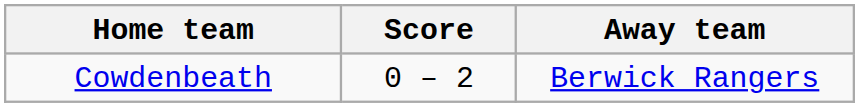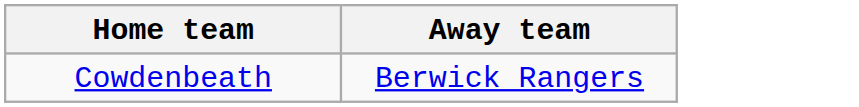- column: Score | 0 – 2
